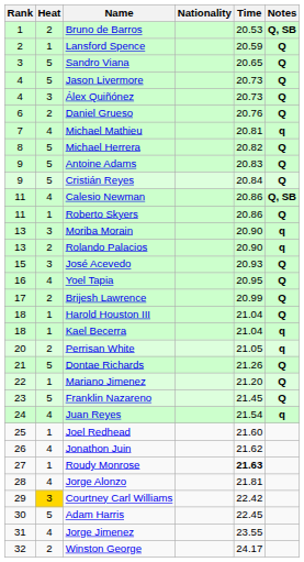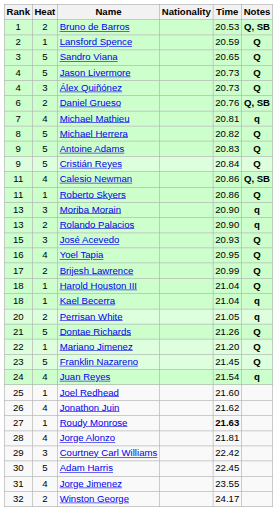Daniel Grueso | Notes: Q -> Q, SB
Courtney Carl Williams | Heat: gold background -> no background
